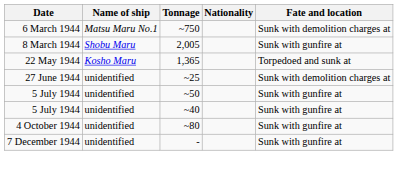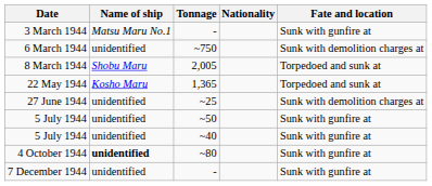+ row: 3 March 1944 | Matsu Maru No.1 | - | Sunk with gunfire at
6 March 1944 | Name of ship: Matsu Maru No.1 -> unidentified
8 March 1944 | Fate and location: Sunk with gunfire at -> Torpedoed and sunk at
4 October 1944 | Name of ship: normal -> bold
